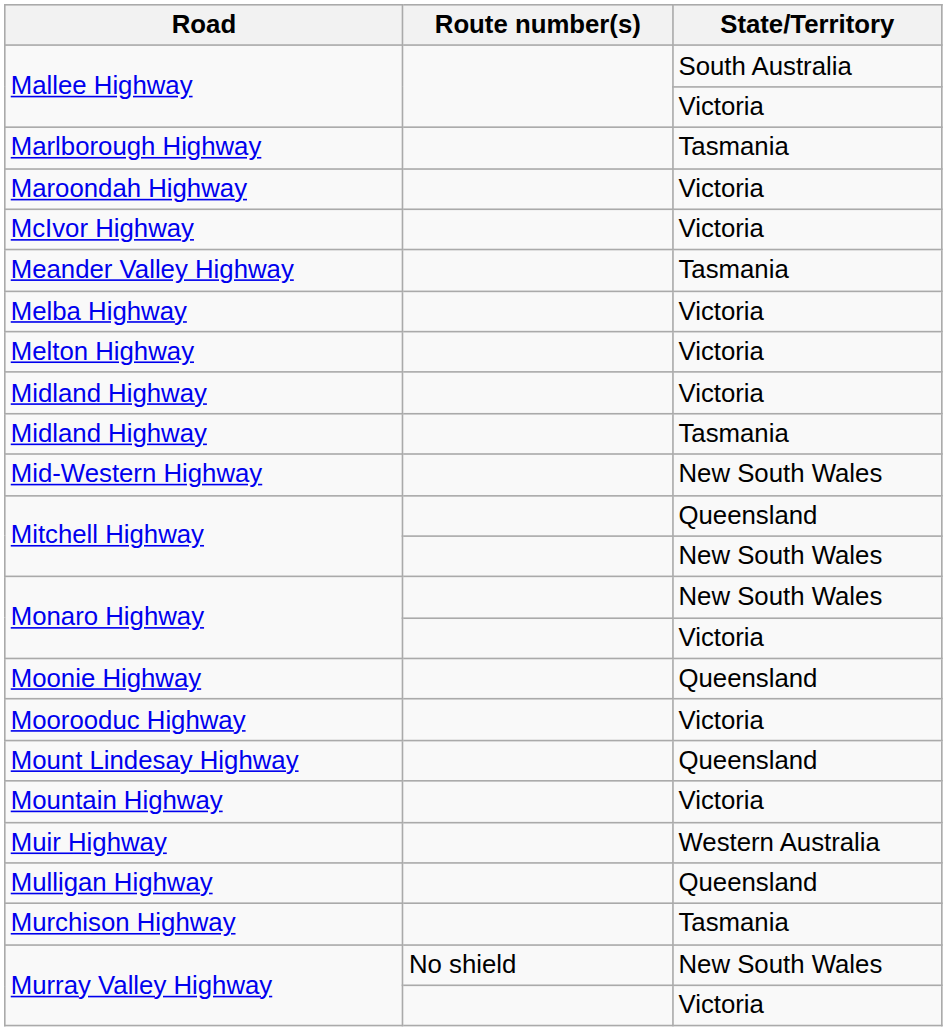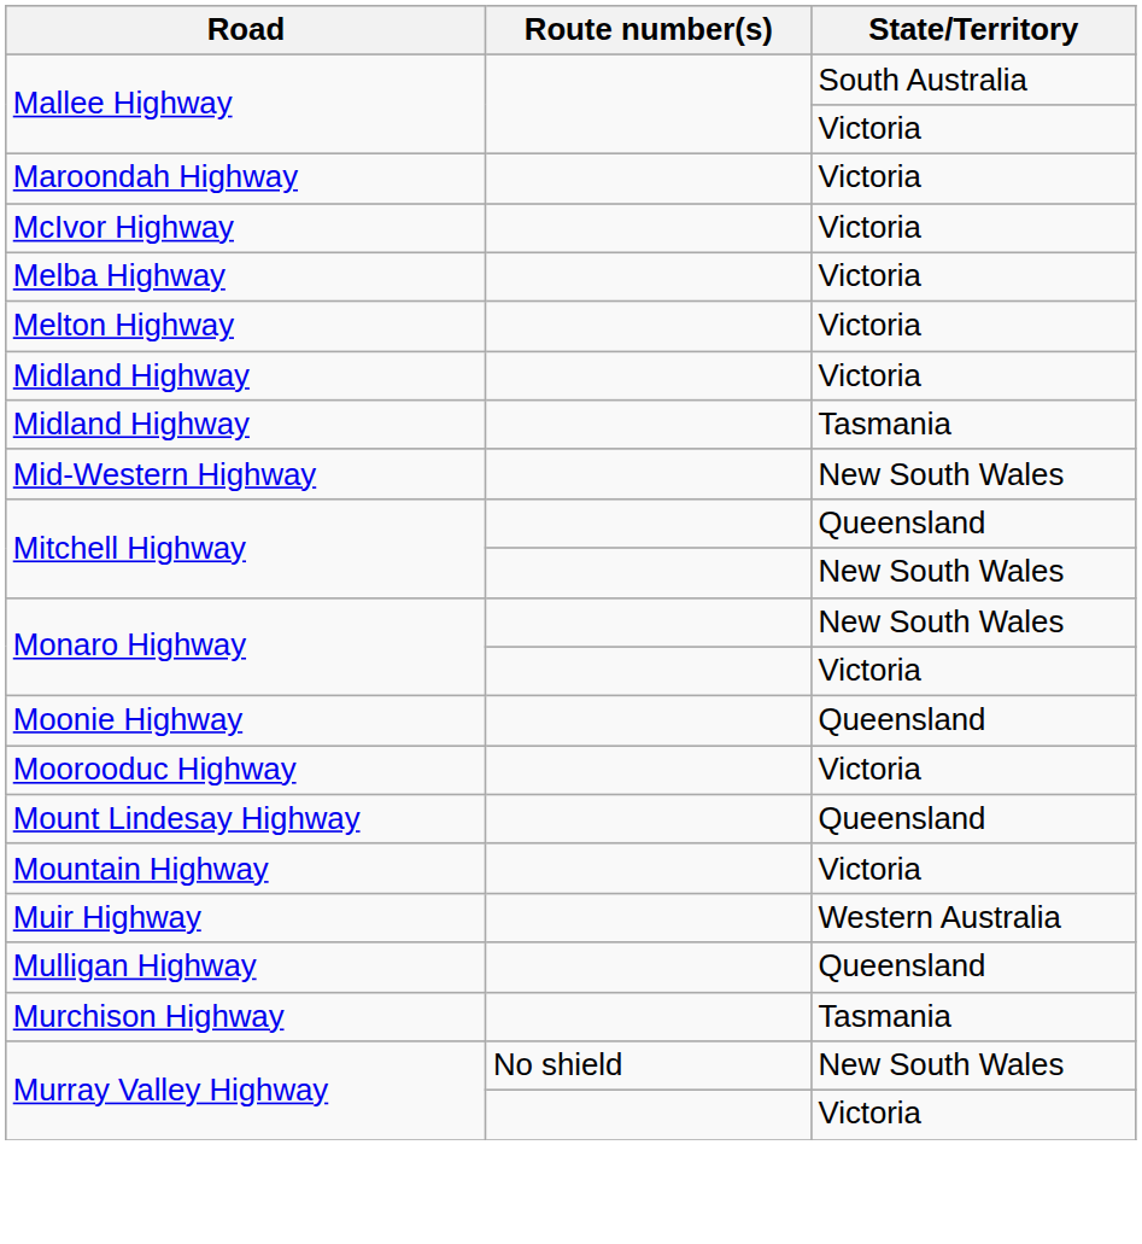- row: Marlborough Highway | Tasmania
- row: Meander Valley Highway | Tasmania
